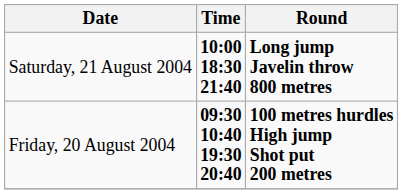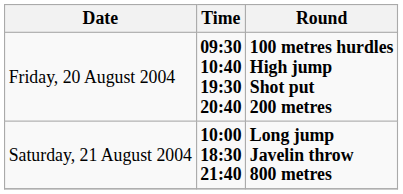rows swapped: Friday, 20 August 2004 <-> Saturday, 21 August 2004
